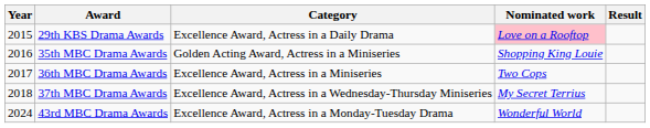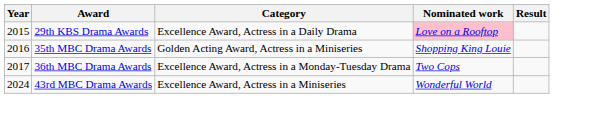36th MBC Drama Awards | Category: Excellence Award, Actress in a Miniseries -> Excellence Award, Actress in a Monday-Tuesday Drama
- row: 2018 | 37th MBC Drama Awards | Excellence Award, Actress in a Wednesday-Thursday Miniseries | My Secret Terrius
43rd MBC Drama Awards | Category: Excellence Award, Actress in a Monday-Tuesday Drama -> Excellence Award, Actress in a Miniseries
